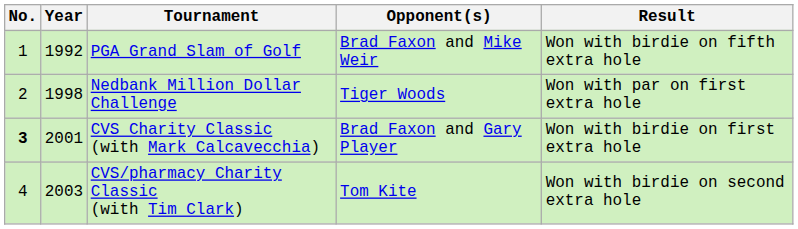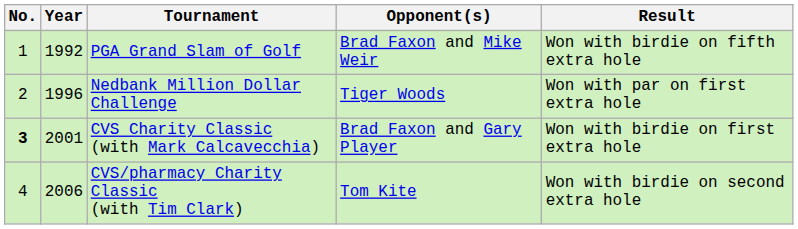Nedbank Million Dollar Challenge | Year: 1998 -> 1996
CVS/pharmacy Charity Classic (with Tim Clark) | Year: 2003 -> 2006
